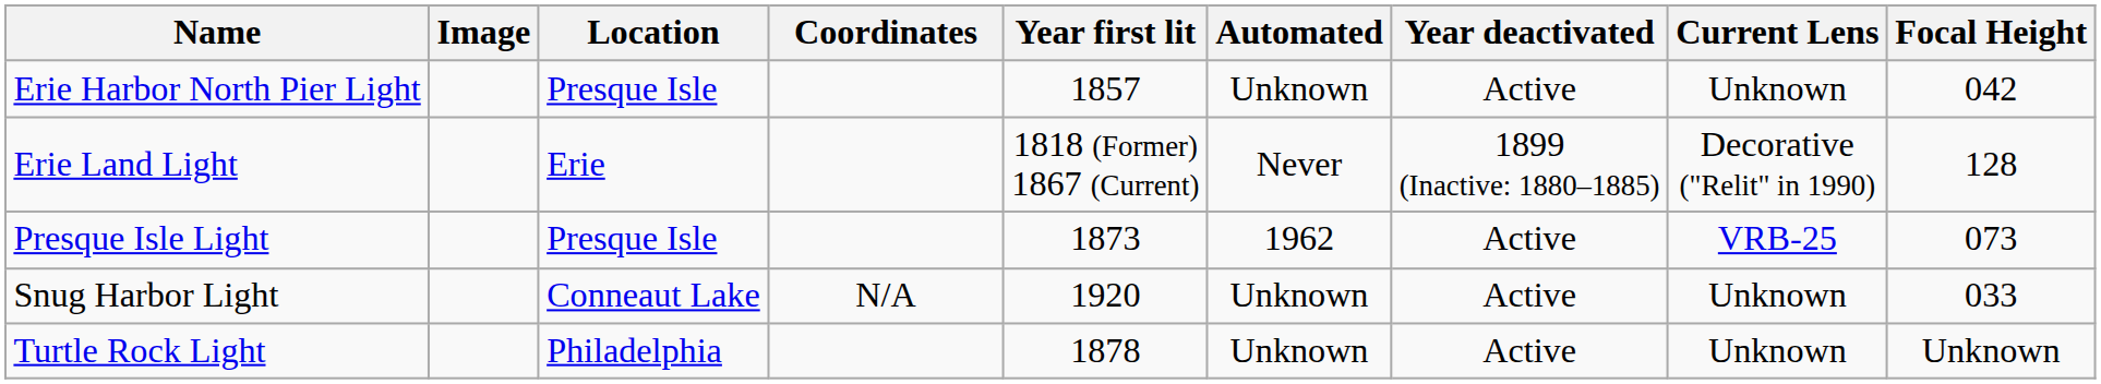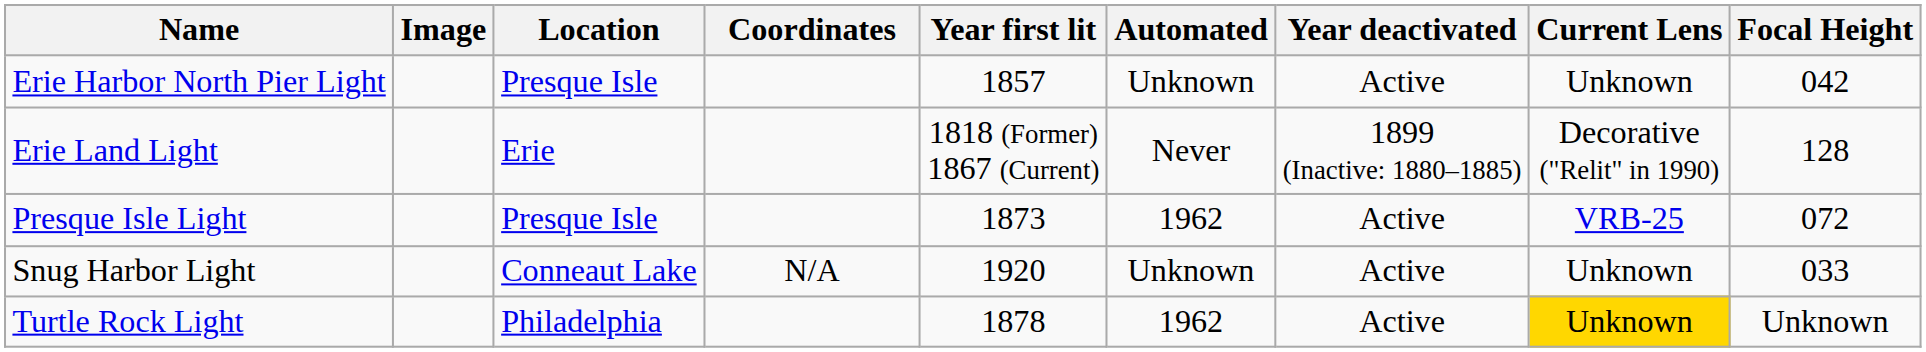Presque Isle Light | Focal Height: 073 -> 072
Turtle Rock Light | Automated: Unknown -> 1962
Turtle Rock Light | Current Lens: no background -> gold background
